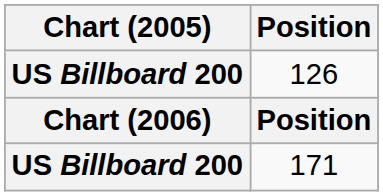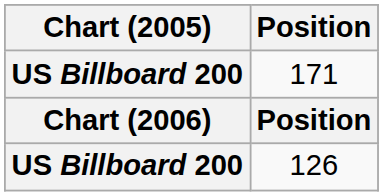rows swapped: 171 <-> 126
